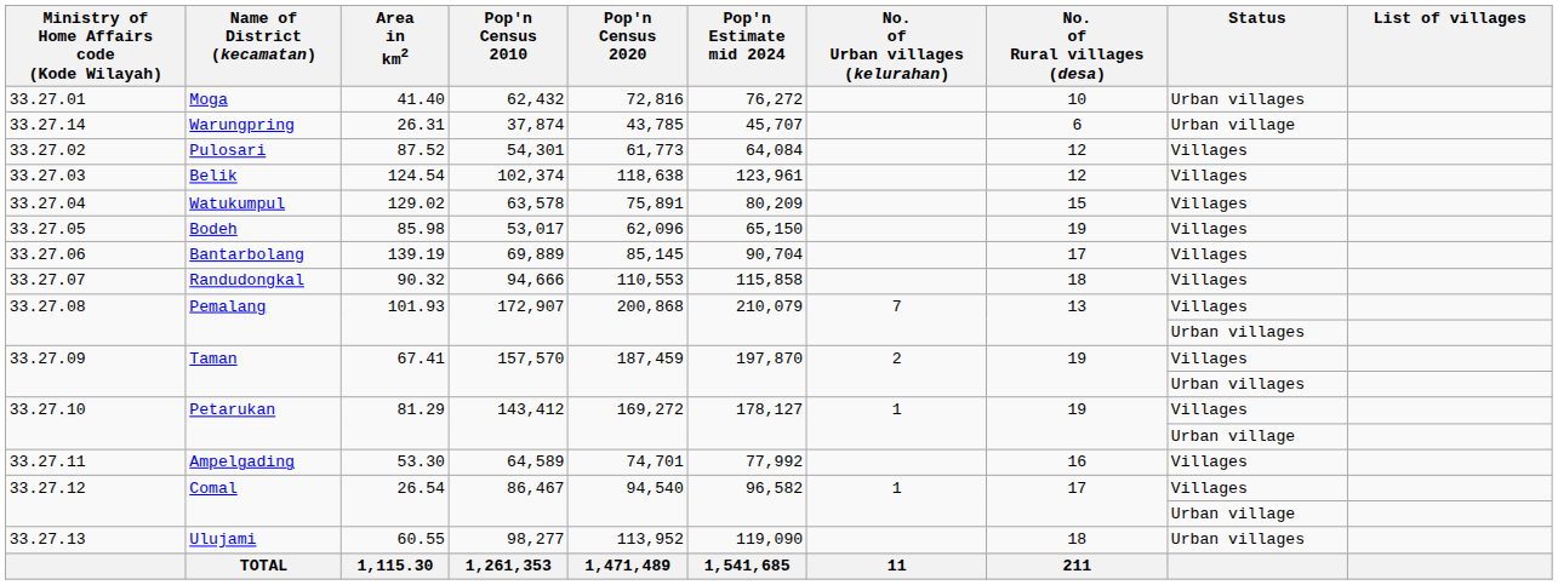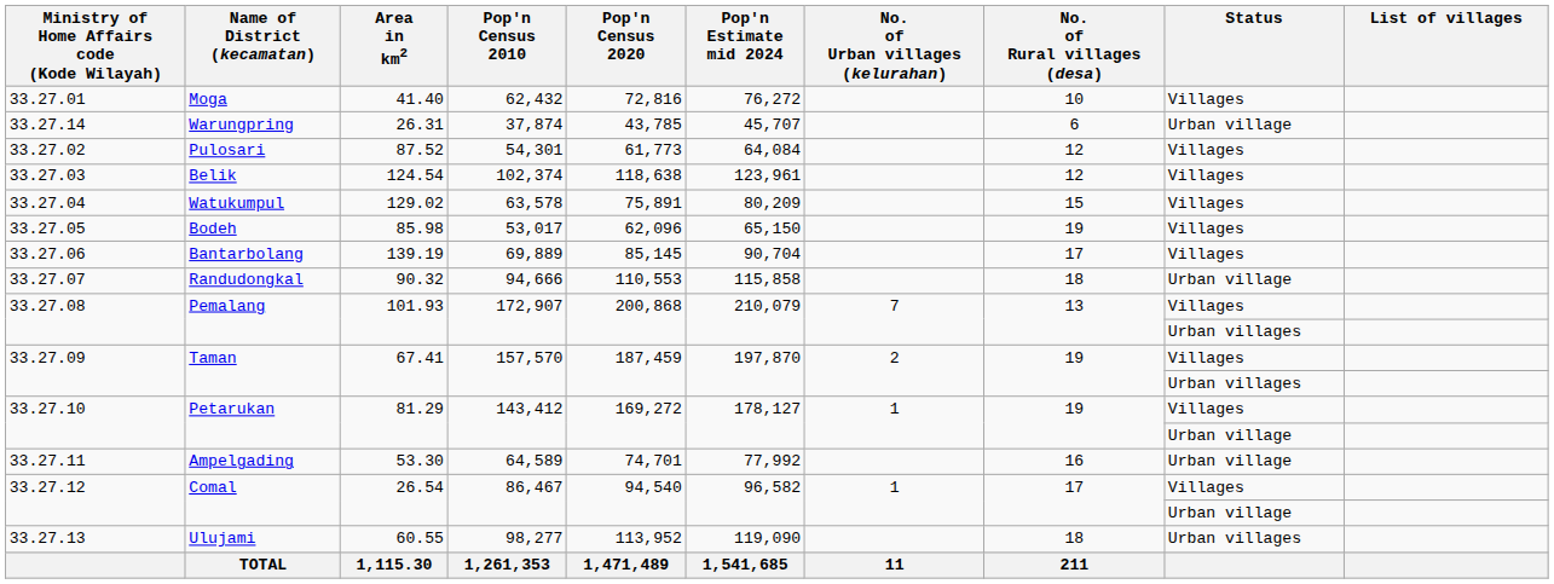33.27.01 | Status: Urban villages -> Villages
33.27.07 | Status: Villages -> Urban village
33.27.11 | Status: Villages -> Urban village
